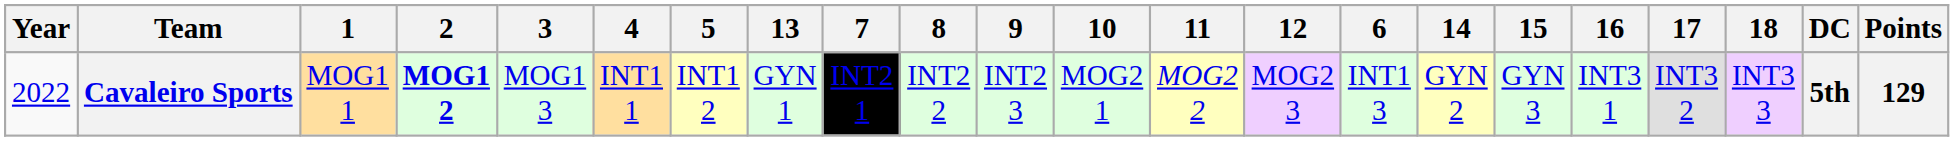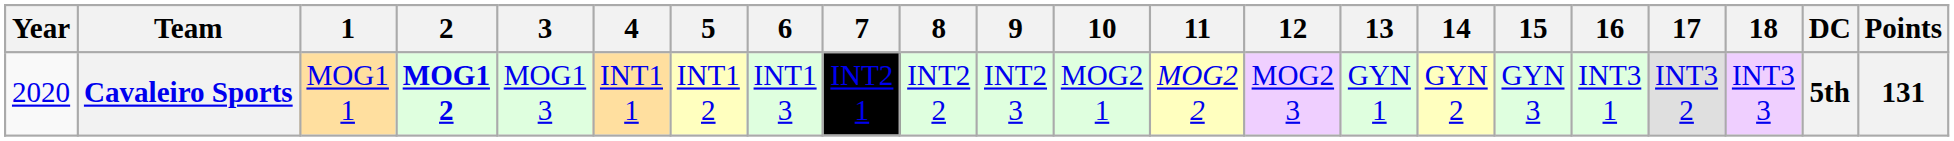columns swapped: 6 <-> 13
Cavaleiro Sports | Year: 2022 -> 2020
Cavaleiro Sports | Points: 129 -> 131
